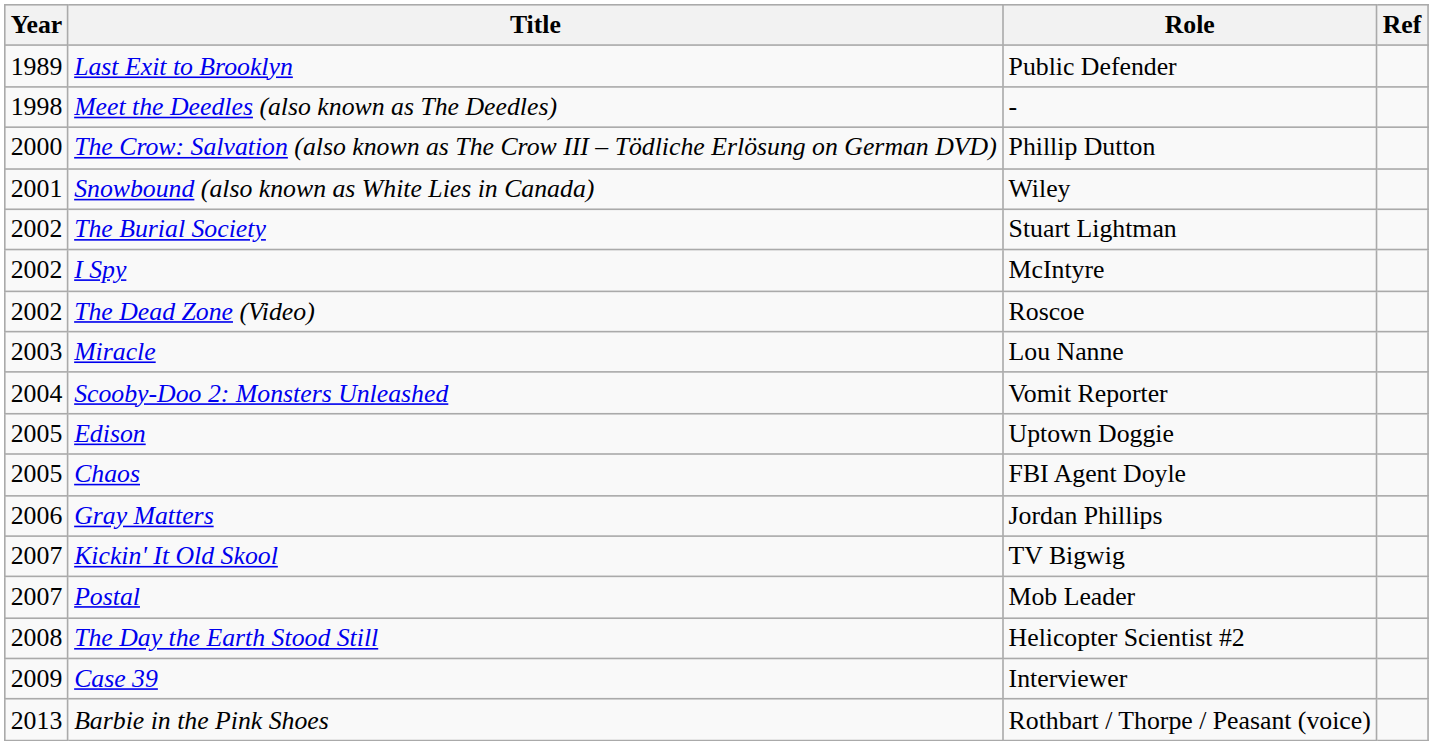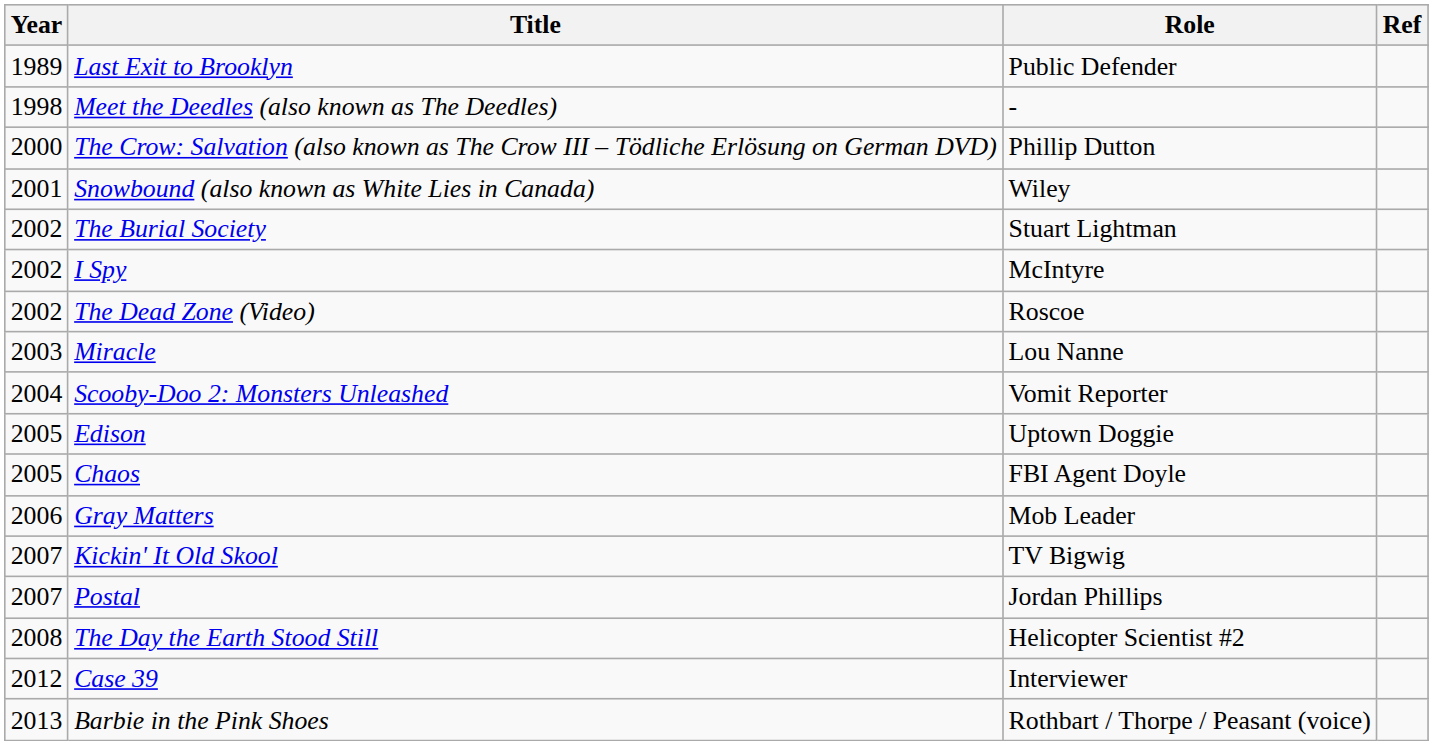Gray Matters | Role: Jordan Phillips -> Mob Leader
Postal | Role: Mob Leader -> Jordan Phillips
Case 39 | Year: 2009 -> 2012
